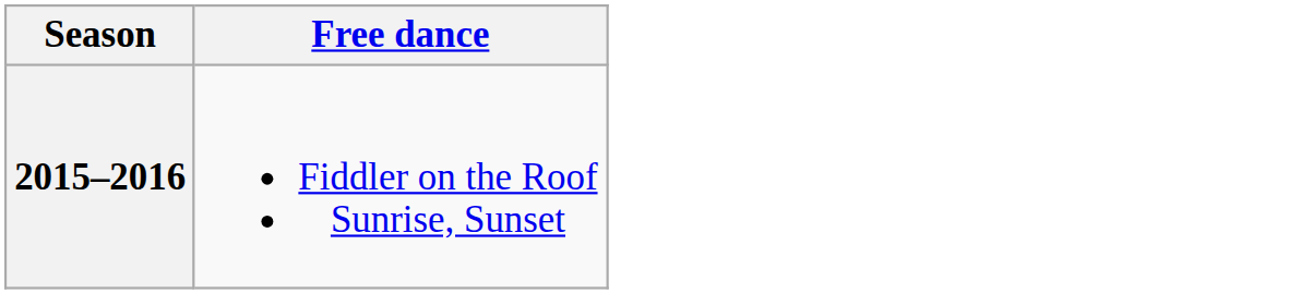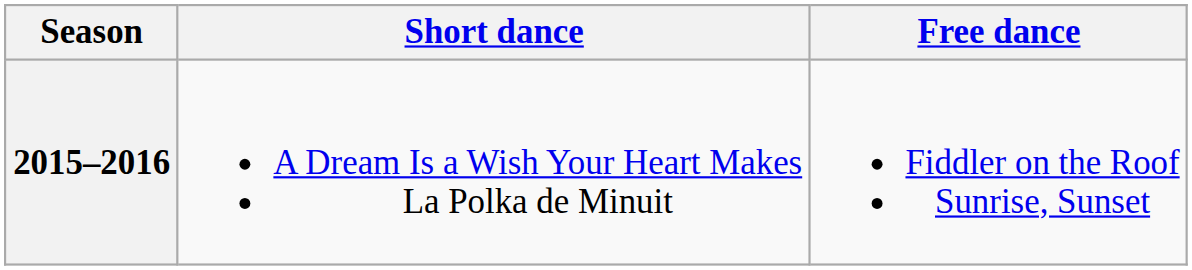+ column: Short dance | A Dream Is a Wish Your Heart Makes La Polka de Minuit
